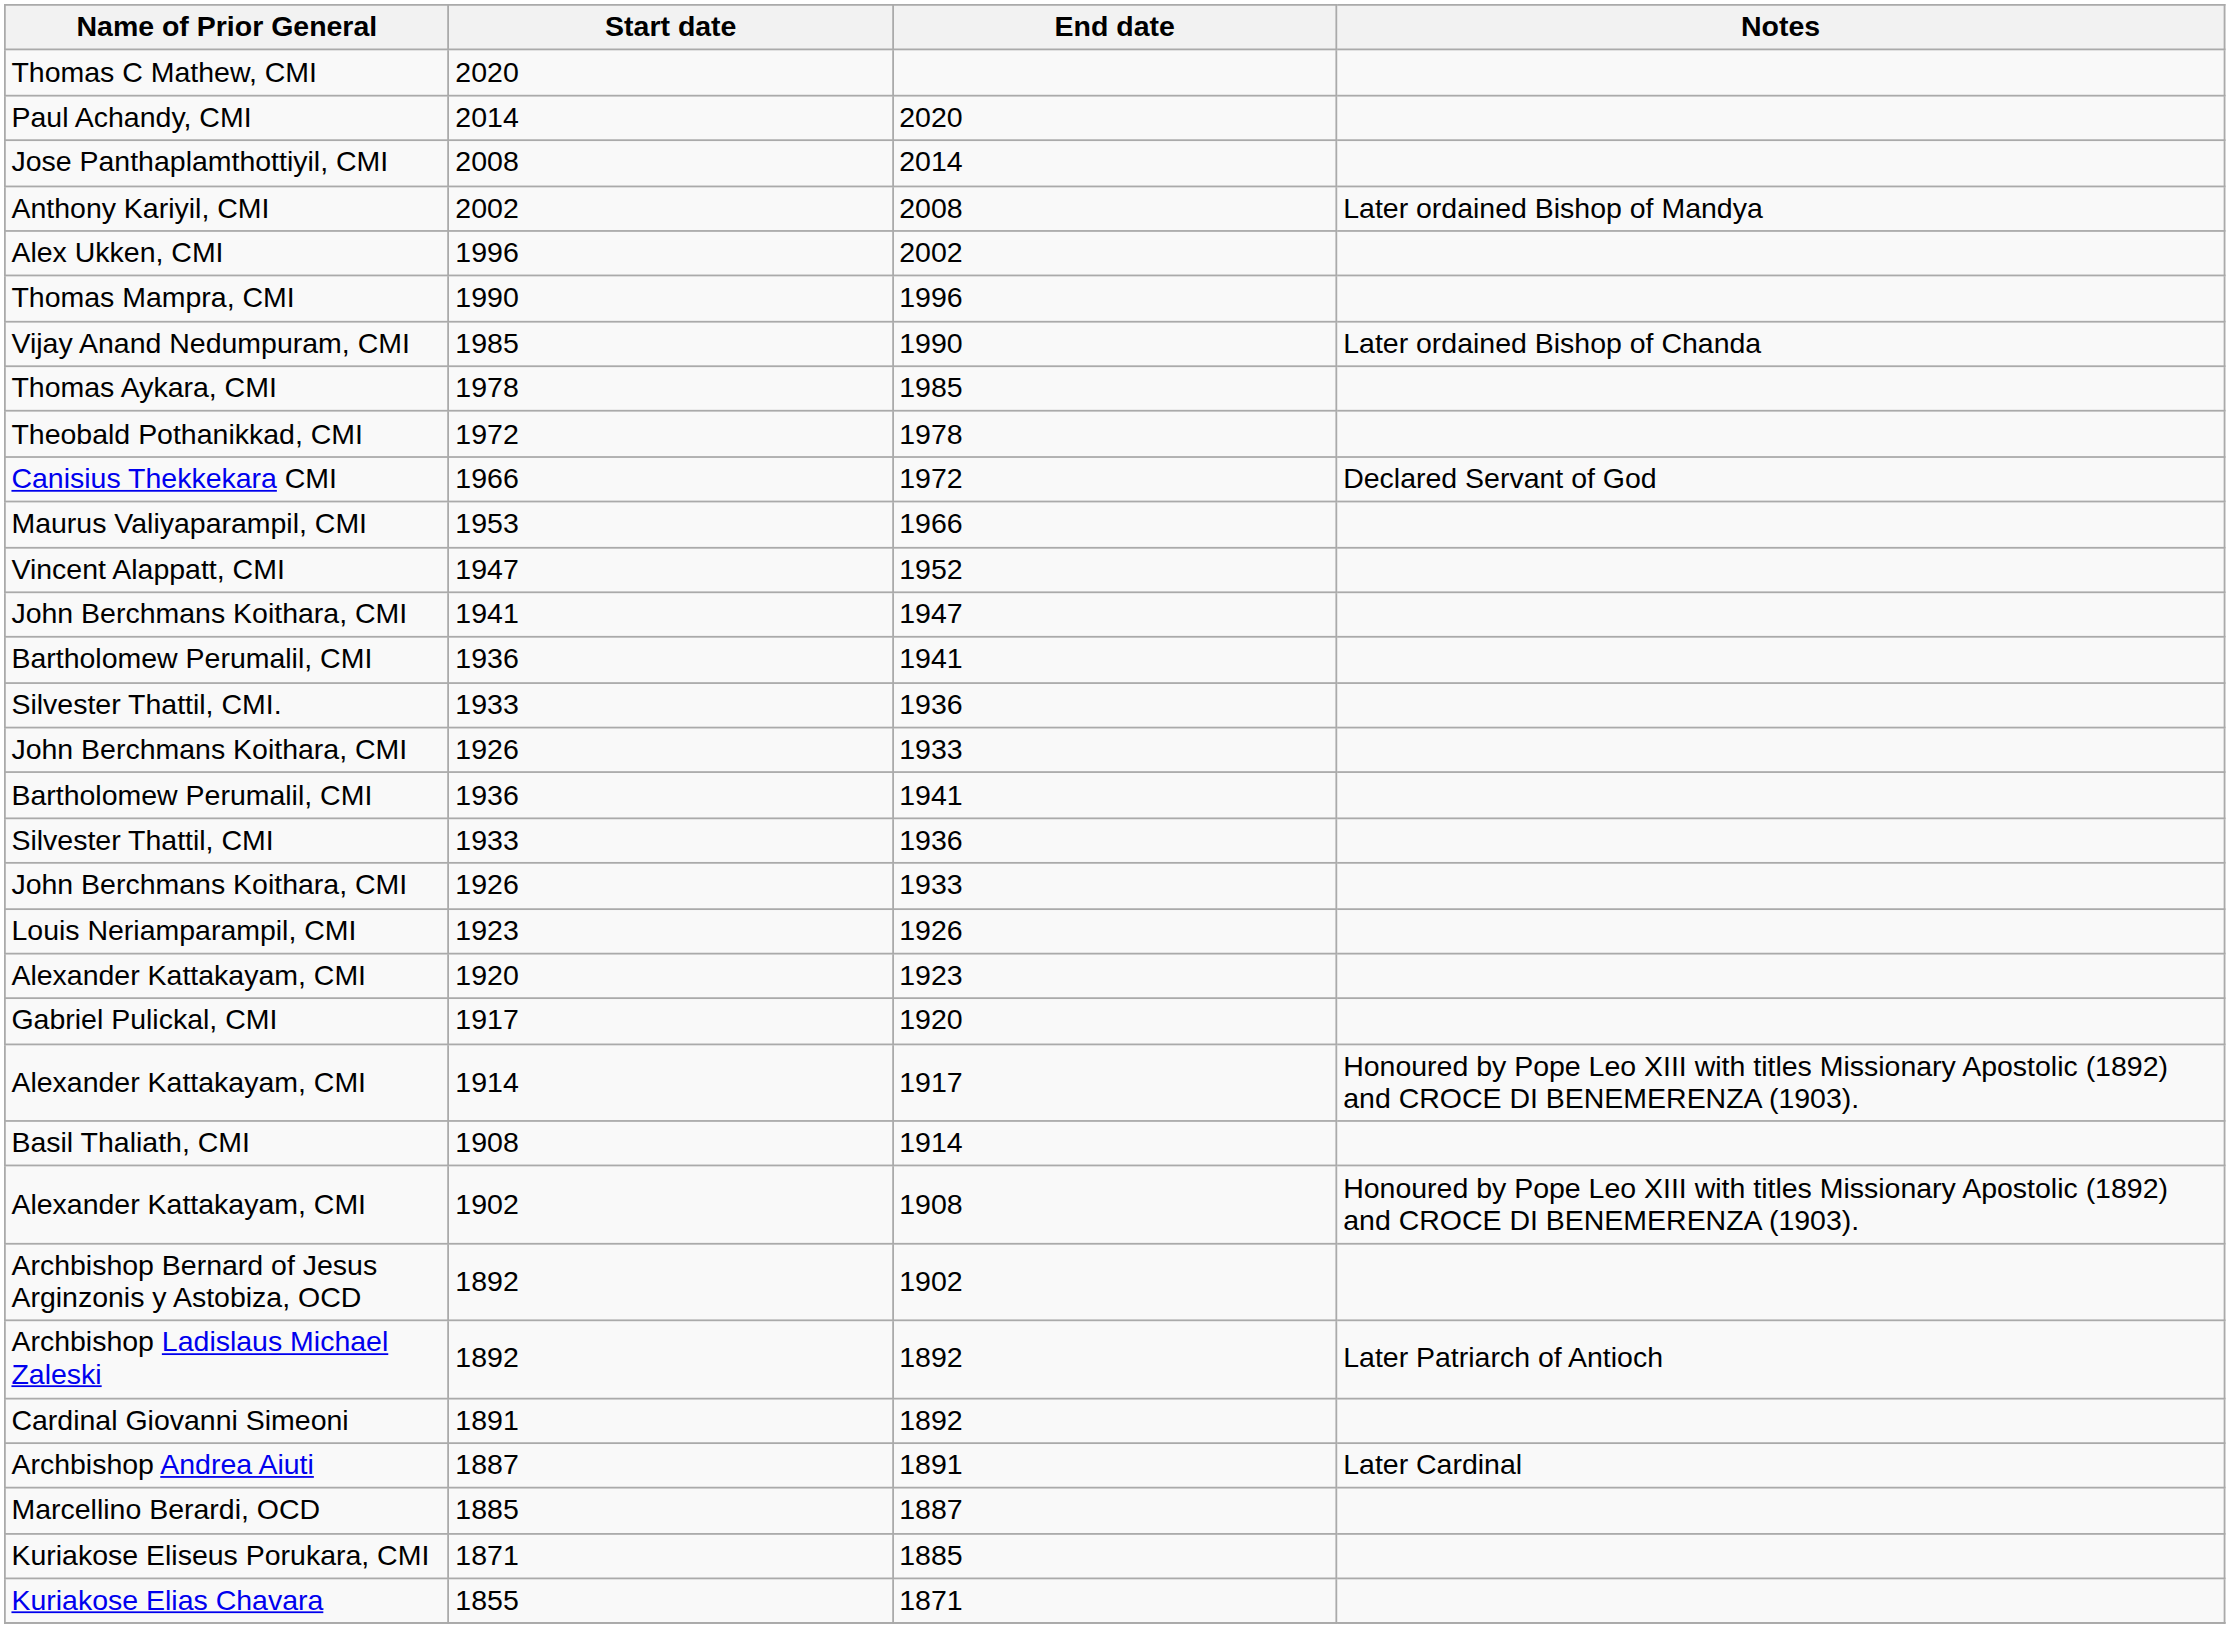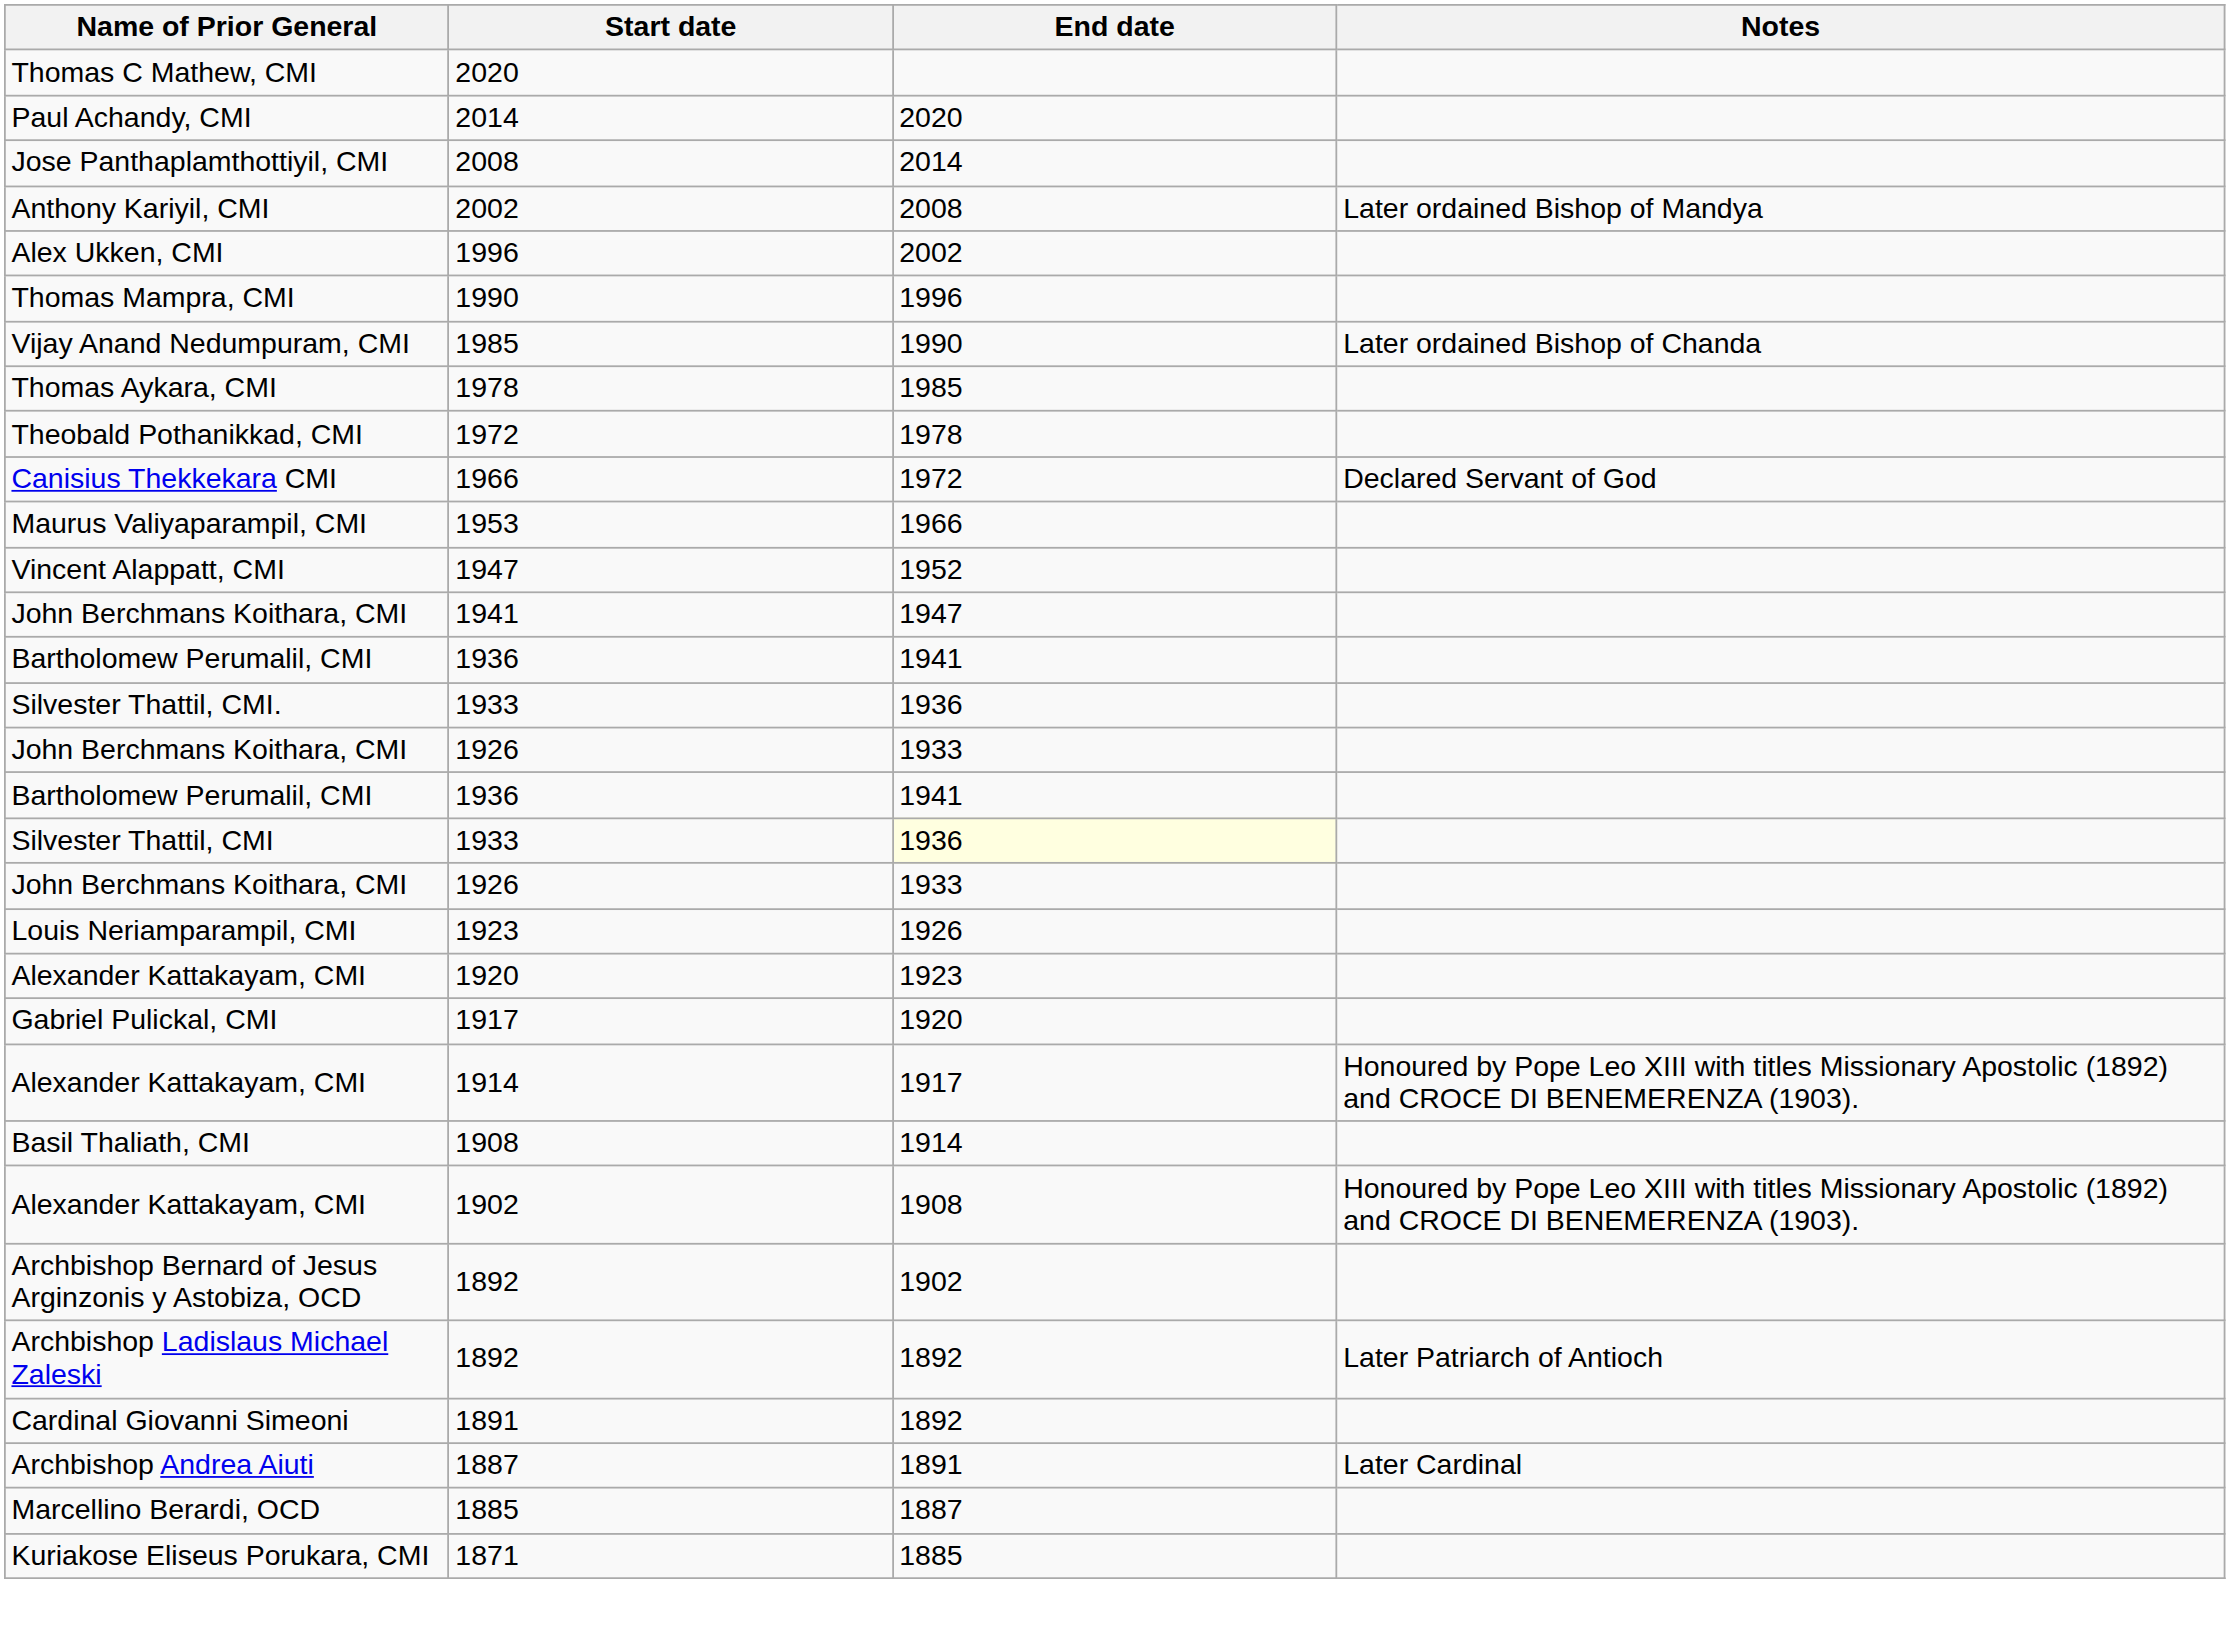Silvester Thattil, CMI / 1933 | End date: no background -> lightyellow background
- row: Kuriakose Elias Chavara | 1855 | 1871
